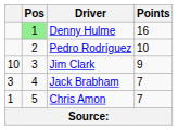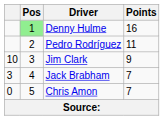Pedro Rodríguez | Points: 10 -> 11
Chris Amon | column 1: 1 -> 0
